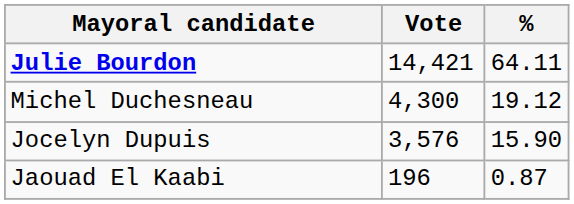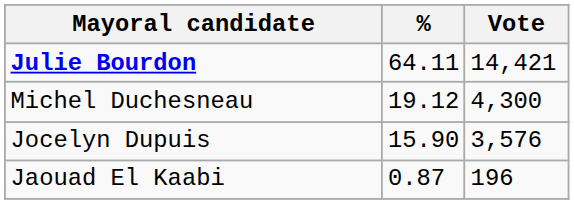columns swapped: Vote <-> %
